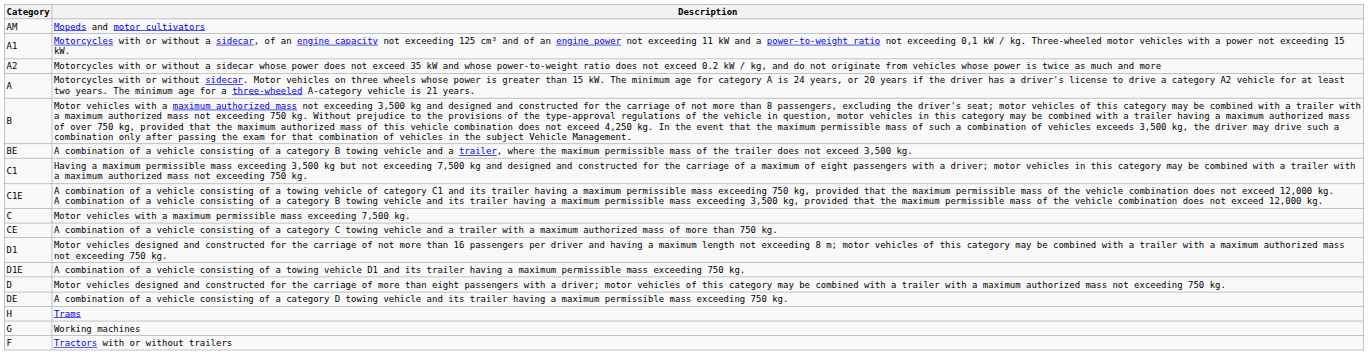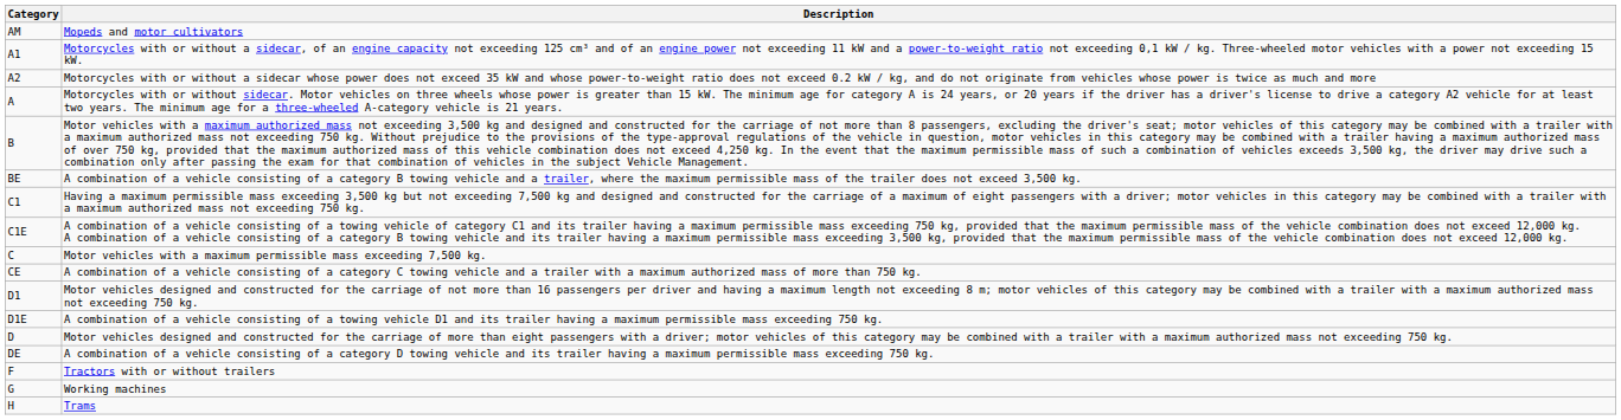rows swapped: Tractors with or without trailers <-> Trams
